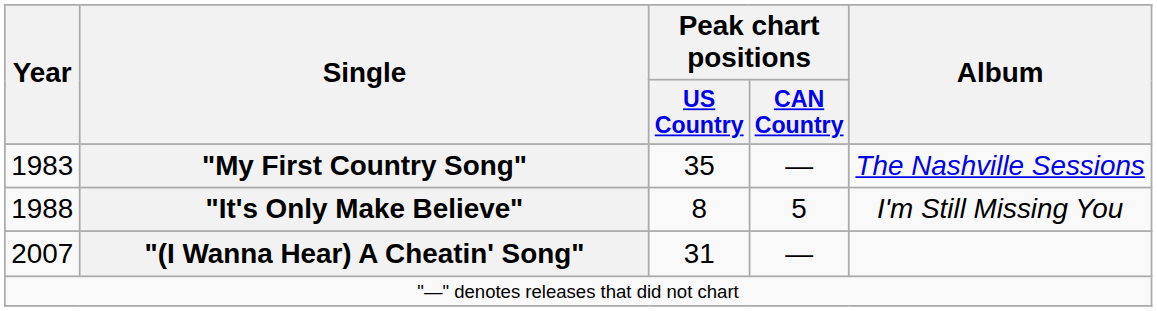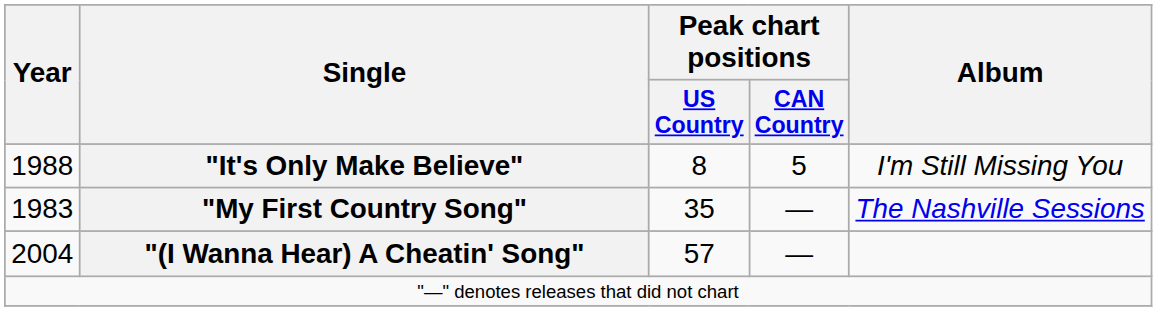rows swapped: "My First Country Song" <-> "It's Only Make Believe"
"(I Wanna Hear) A Cheatin' Song" | Year: 2007 -> 2004
"(I Wanna Hear) A Cheatin' Song" | Peak chart positions / US Country: 31 -> 57
